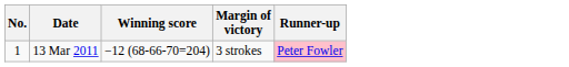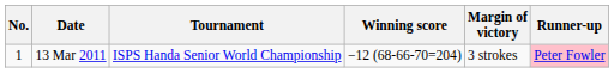+ column: Tournament | ISPS Handa Senior World Championship
